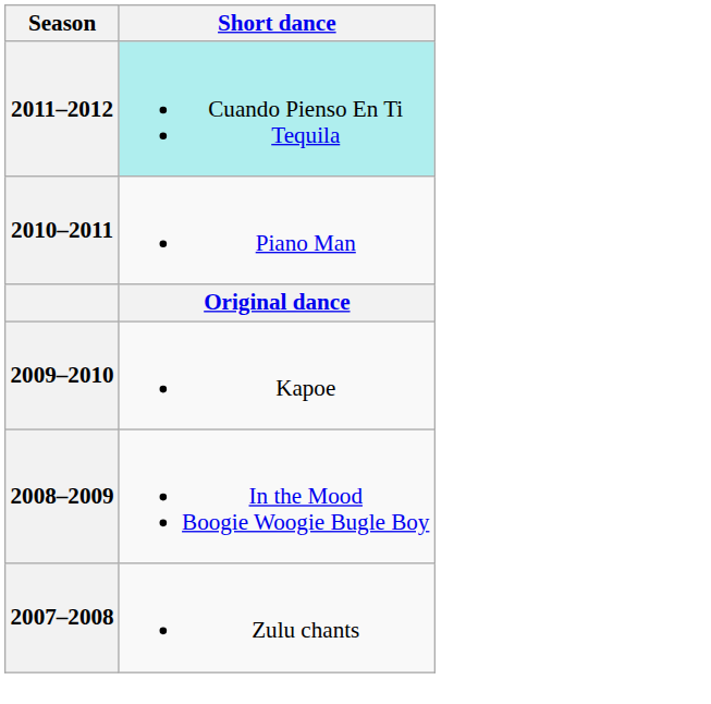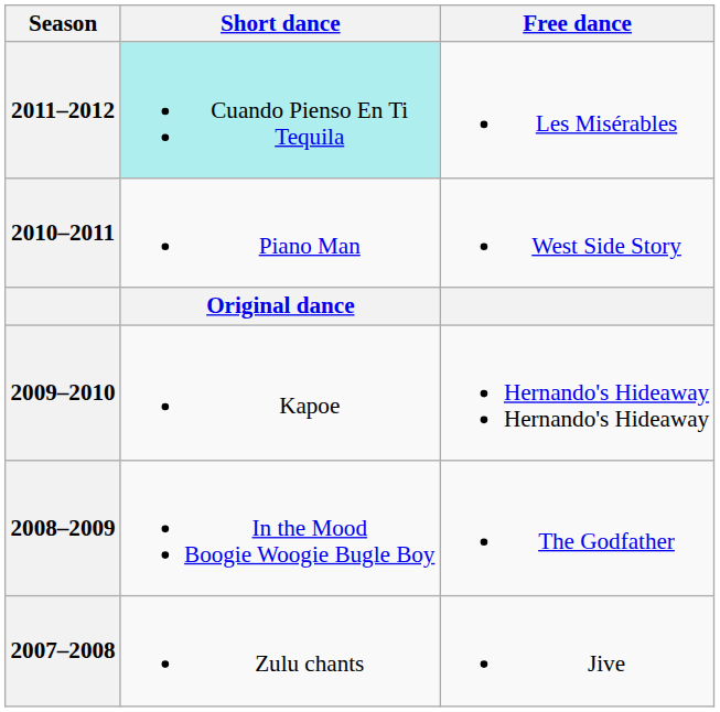+ column: Free dance | Les Misérables | West Side Story | Hernando's Hideaway Hernando's Hideaway | The Godfather | Jive
